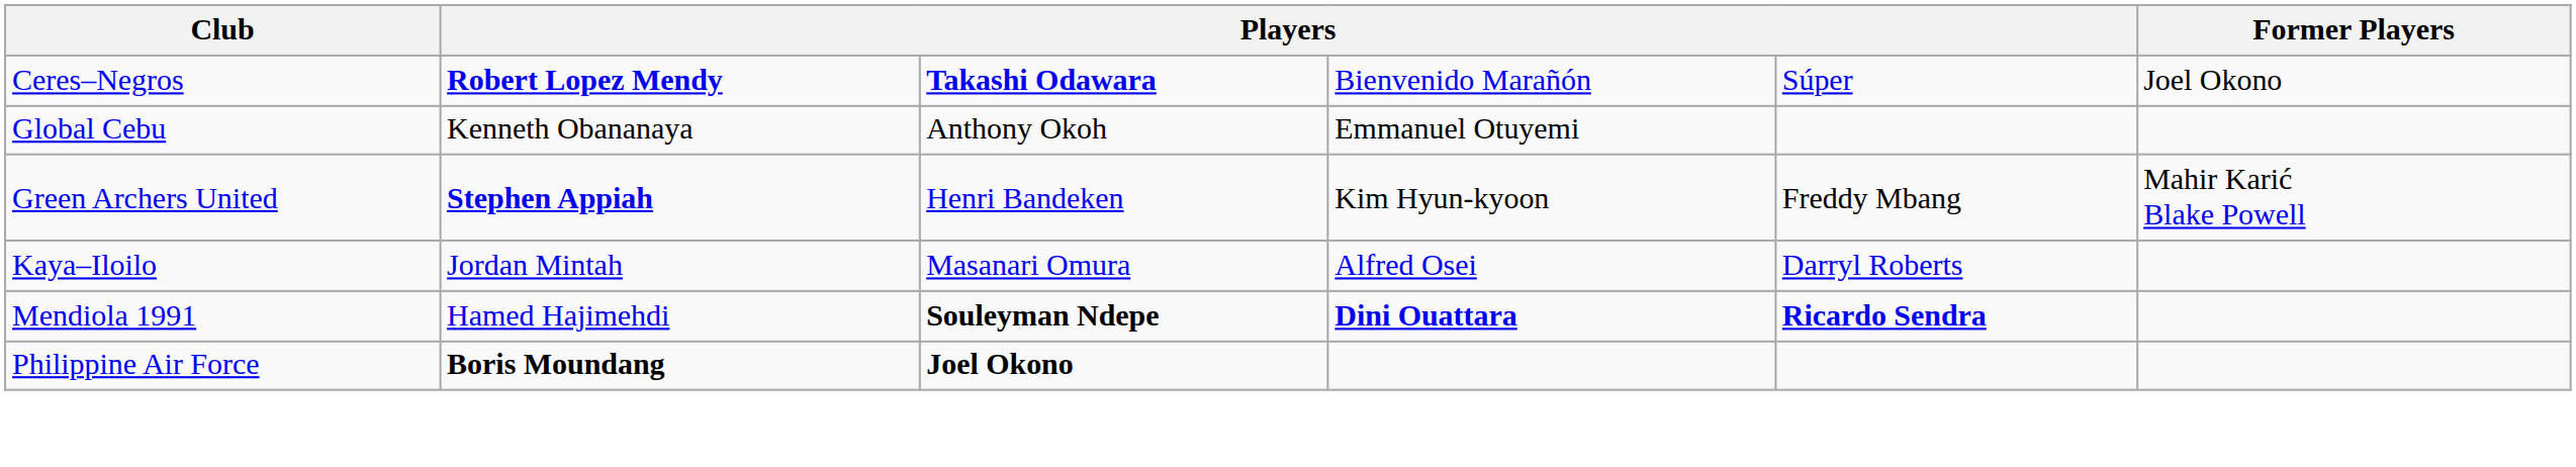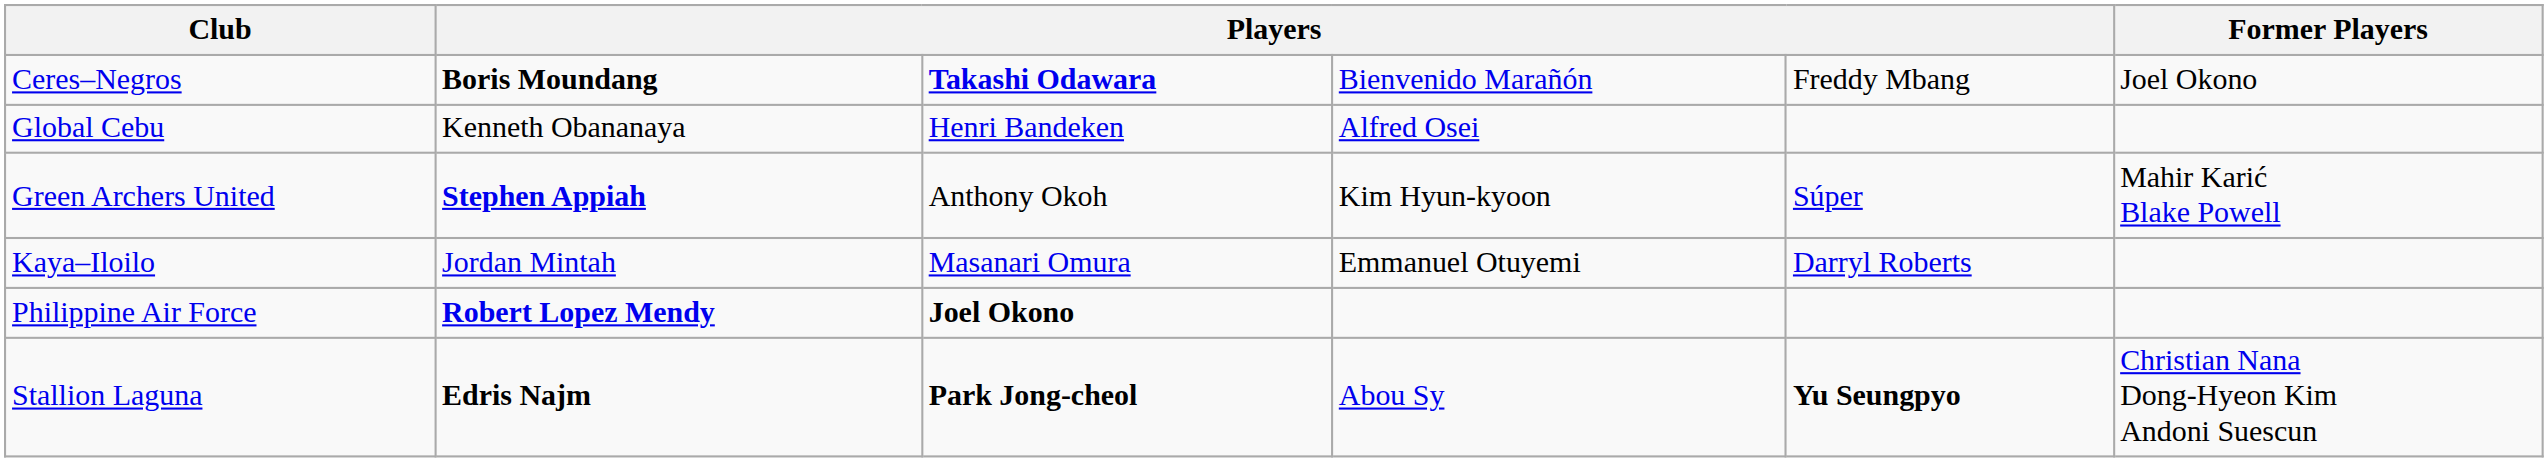Ceres–Negros | column 2: Robert Lopez Mendy -> Boris Moundang
Ceres–Negros | column 5: Súper -> Freddy Mbang
Global Cebu | column 3: Anthony Okoh -> Henri Bandeken
Global Cebu | column 4: Emmanuel Otuyemi -> Alfred Osei
Green Archers United | column 3: Henri Bandeken -> Anthony Okoh
Green Archers United | column 5: Freddy Mbang -> Súper
Kaya–Iloilo | column 4: Alfred Osei -> Emmanuel Otuyemi
- row: Mendiola 1991 | Hamed Hajimehdi | Souleyman Ndepe | Dini Ouattara | Ricardo Sendra
Philippine Air Force | column 2: Boris Moundang -> Robert Lopez Mendy
+ row: Stallion Laguna | Edris Najm | Park Jong-cheol | Abou Sy | Yu Seungpyo | Christian Nana Dong-Hyeon Kim Andoni Suescun
